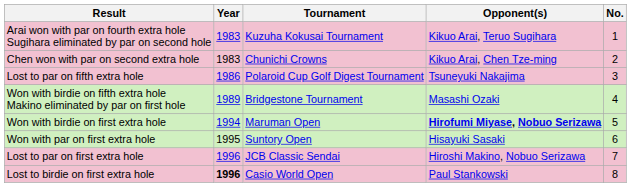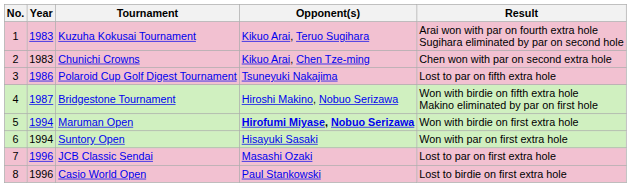columns swapped: No. <-> Result
Bridgestone Tournament | Year: 1989 -> 1987
Bridgestone Tournament | Opponent(s): Masashi Ozaki -> Hiroshi Makino, Nobuo Serizawa
Suntory Open | Year: 1995 -> 1994
JCB Classic Sendai | Opponent(s): Hiroshi Makino, Nobuo Serizawa -> Masashi Ozaki
Casio World Open | Year: bold -> normal
